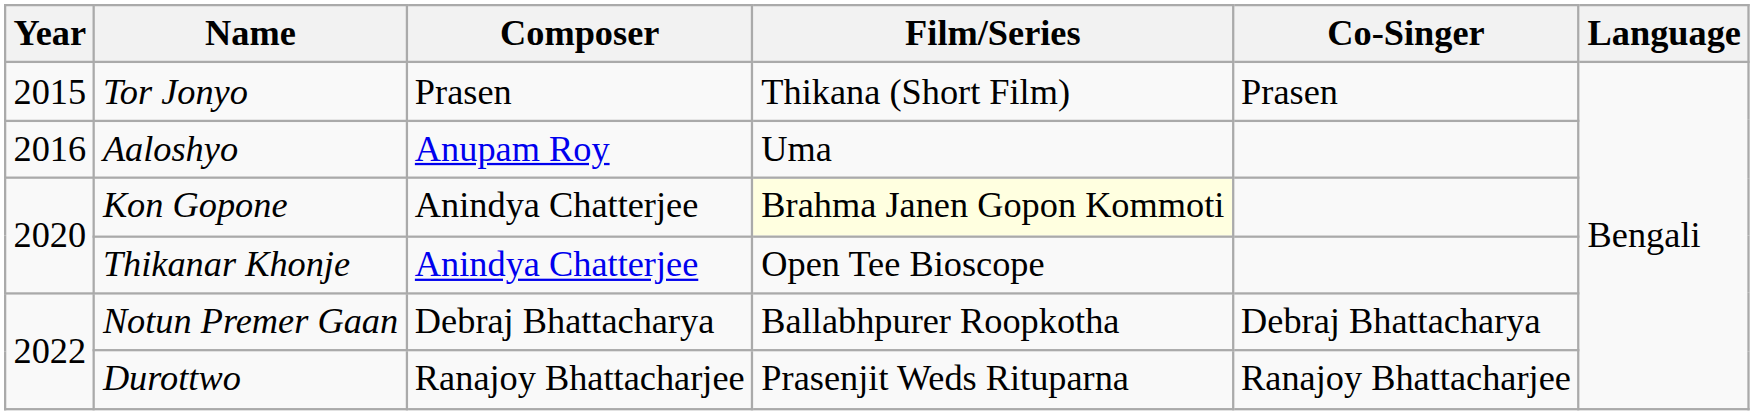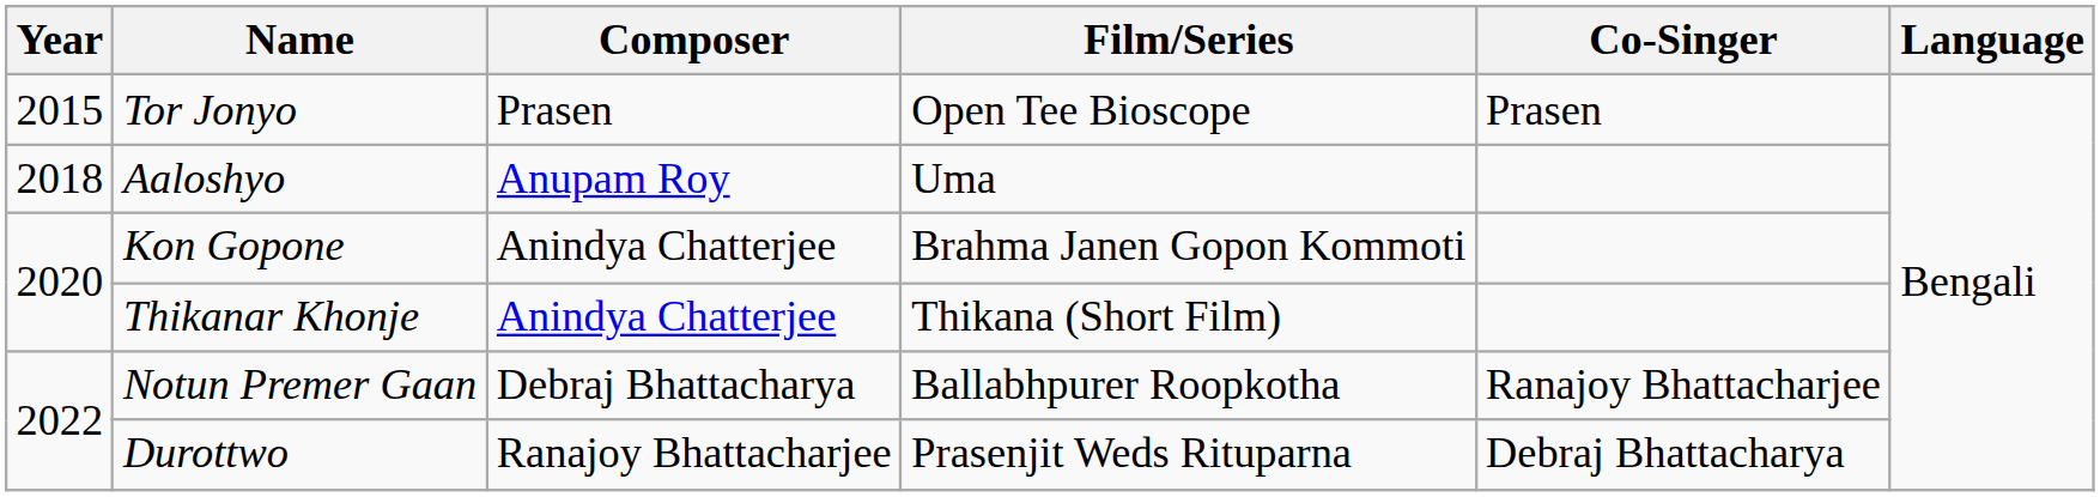Tor Jonyo | Film/Series: Thikana (Short Film) -> Open Tee Bioscope
Aaloshyo | Year: 2016 -> 2018
Kon Gopone | Film/Series: lightyellow background -> no background
Thikanar Khonje | Film/Series: Open Tee Bioscope -> Thikana (Short Film)
Notun Premer Gaan | Co-Singer: Debraj Bhattacharya -> Ranajoy Bhattacharjee
Durottwo | Co-Singer: Ranajoy Bhattacharjee -> Debraj Bhattacharya
